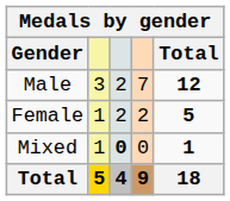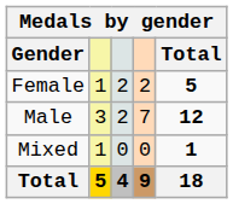rows swapped: Male <-> Female
Mixed | column 3: bold -> normal
